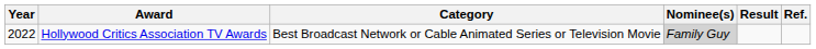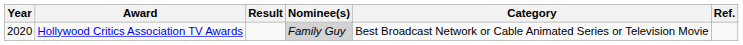columns swapped: Category <-> Result
Hollywood Critics Association TV Awards | Year: 2022 -> 2020
